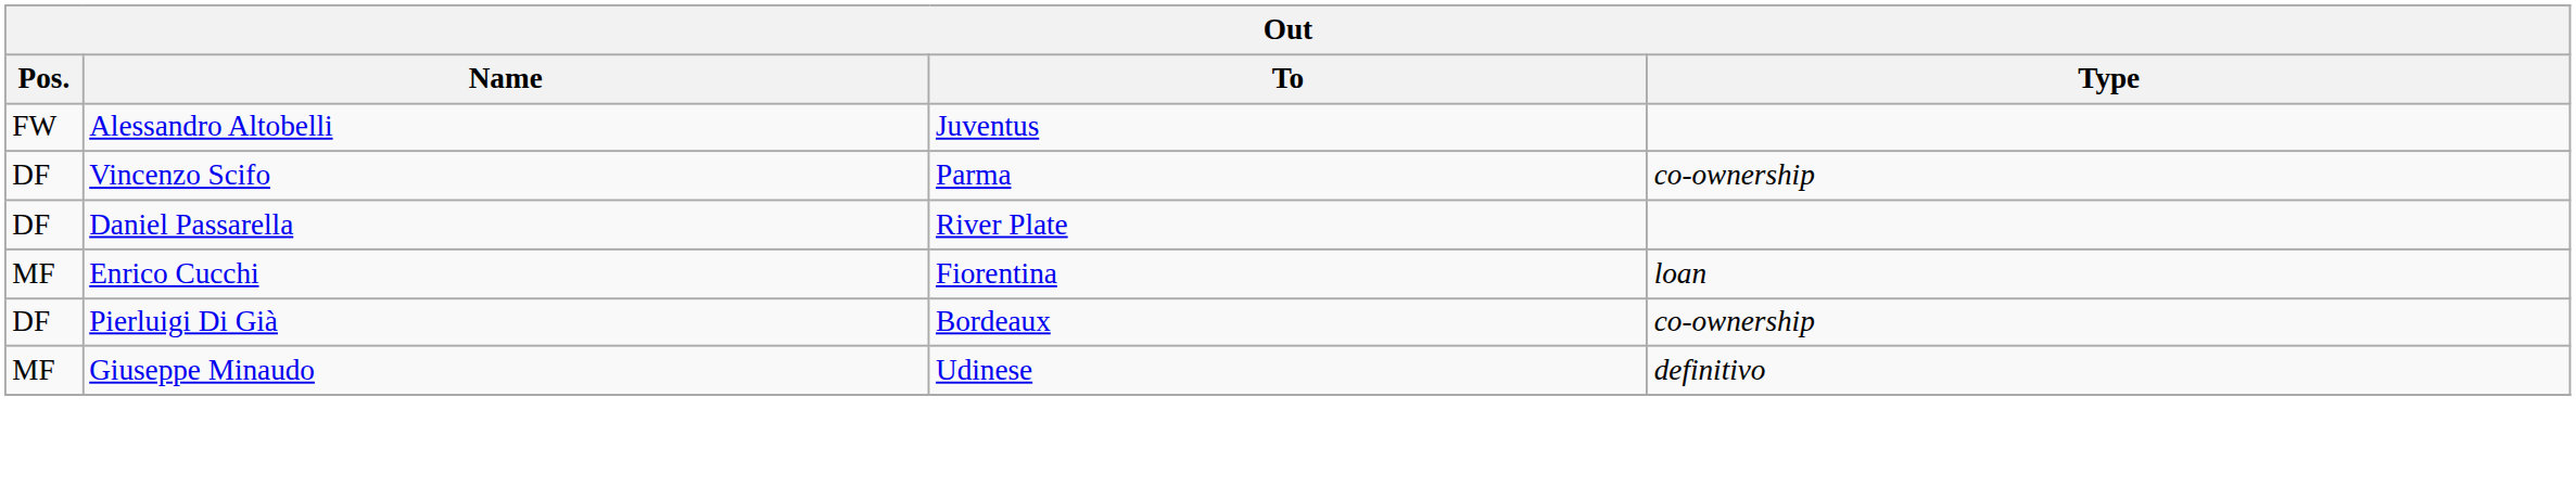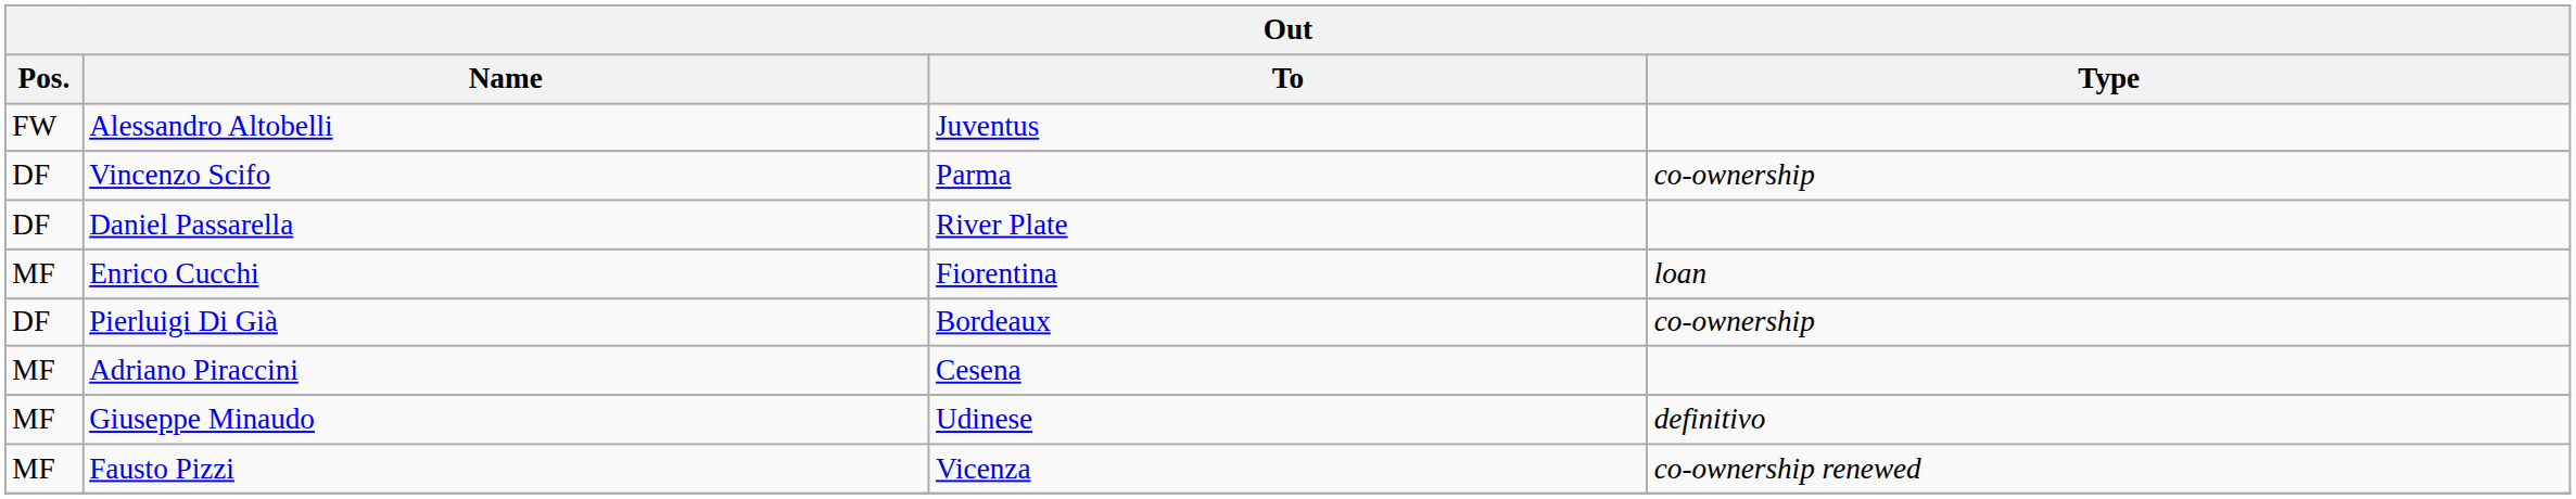+ row: MF | Adriano Piraccini | Cesena
+ row: MF | Fausto Pizzi | Vicenza | co-ownership renewed
